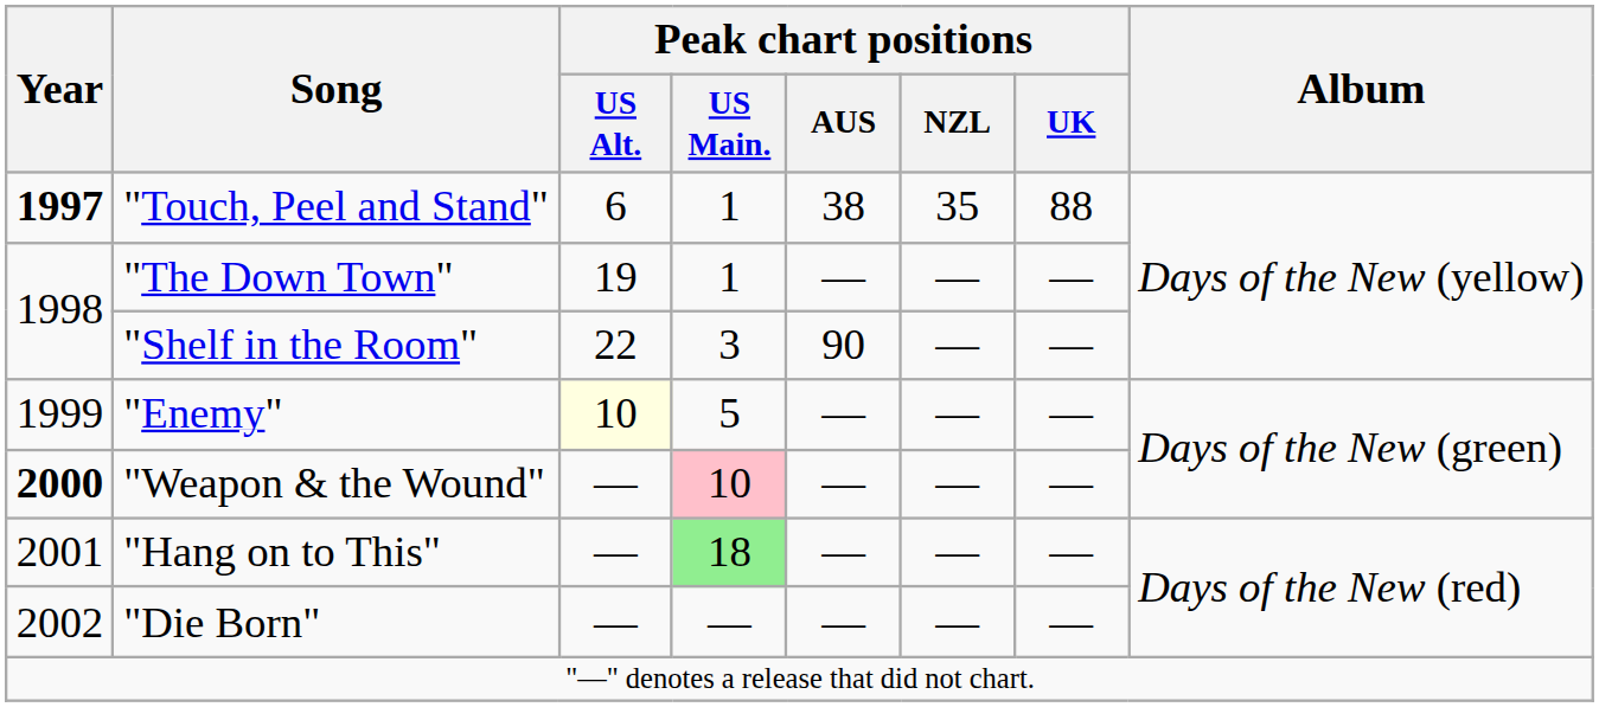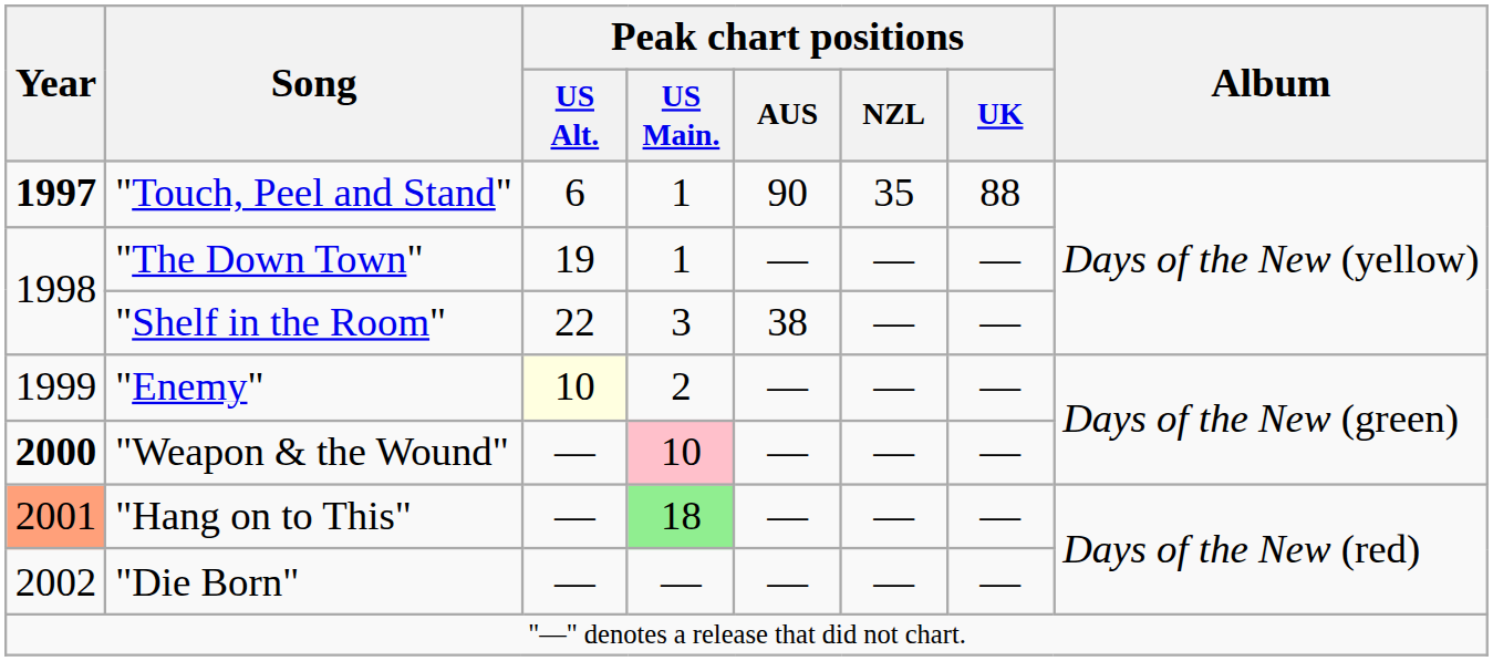"Touch, Peel and Stand" | Peak chart positions / AUS: 38 -> 90
"Shelf in the Room" | Peak chart positions / AUS: 90 -> 38
"Enemy" | Peak chart positions / US Main.: 5 -> 2
"Hang on to This" | Year: no background -> lightsalmon background
